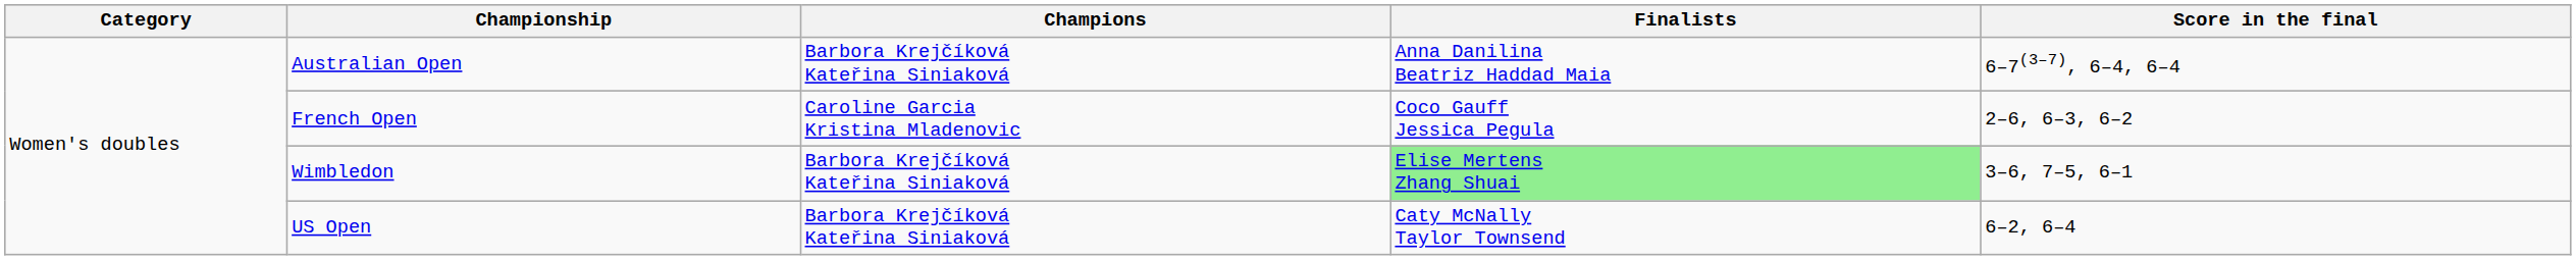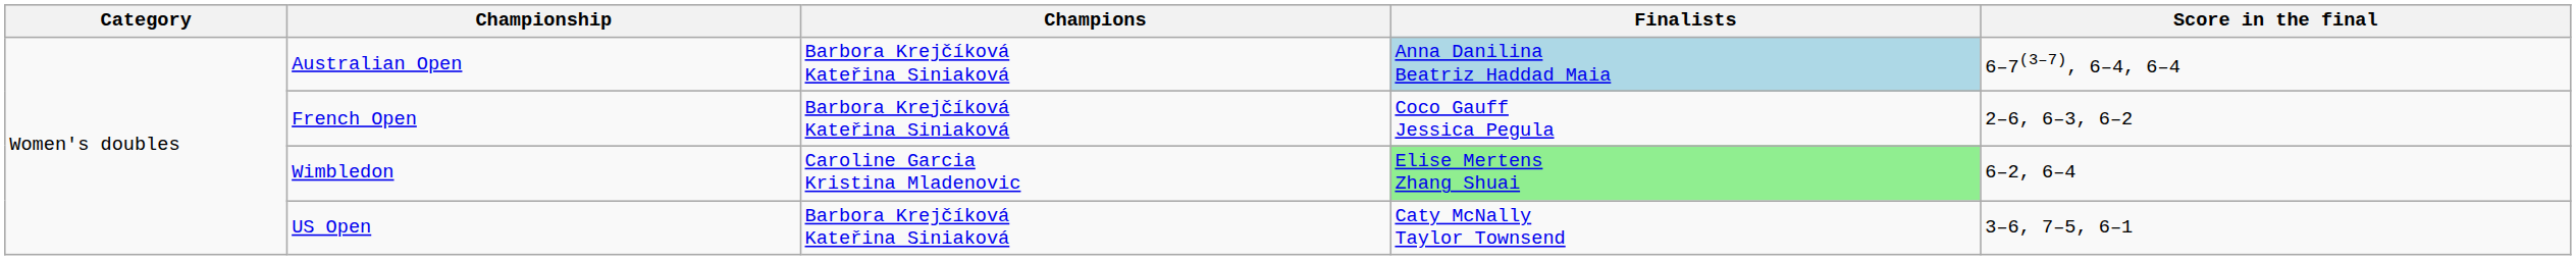Australian Open | Finalists: no background -> lightblue background
French Open | Champions: Caroline Garcia Kristina Mladenovic -> Barbora Krejčíková Kateřina Siniaková
Wimbledon | Champions: Barbora Krejčíková Kateřina Siniaková -> Caroline Garcia Kristina Mladenovic
Wimbledon | Score in the final: 3–6, 7–5, 6–1 -> 6–2, 6–4
US Open | Score in the final: 6–2, 6–4 -> 3–6, 7–5, 6–1
